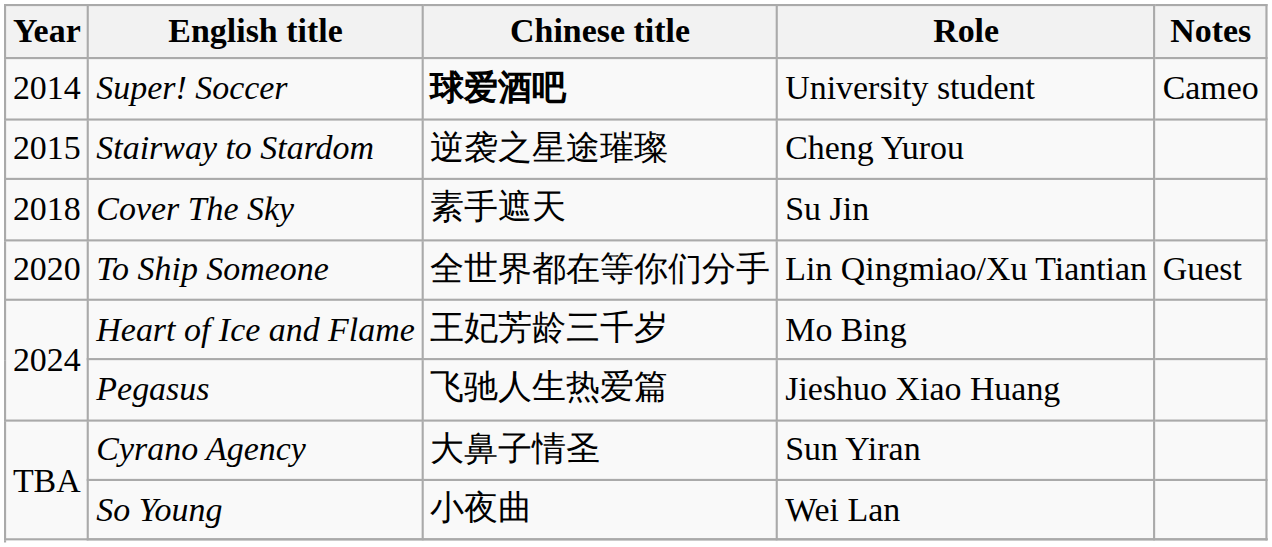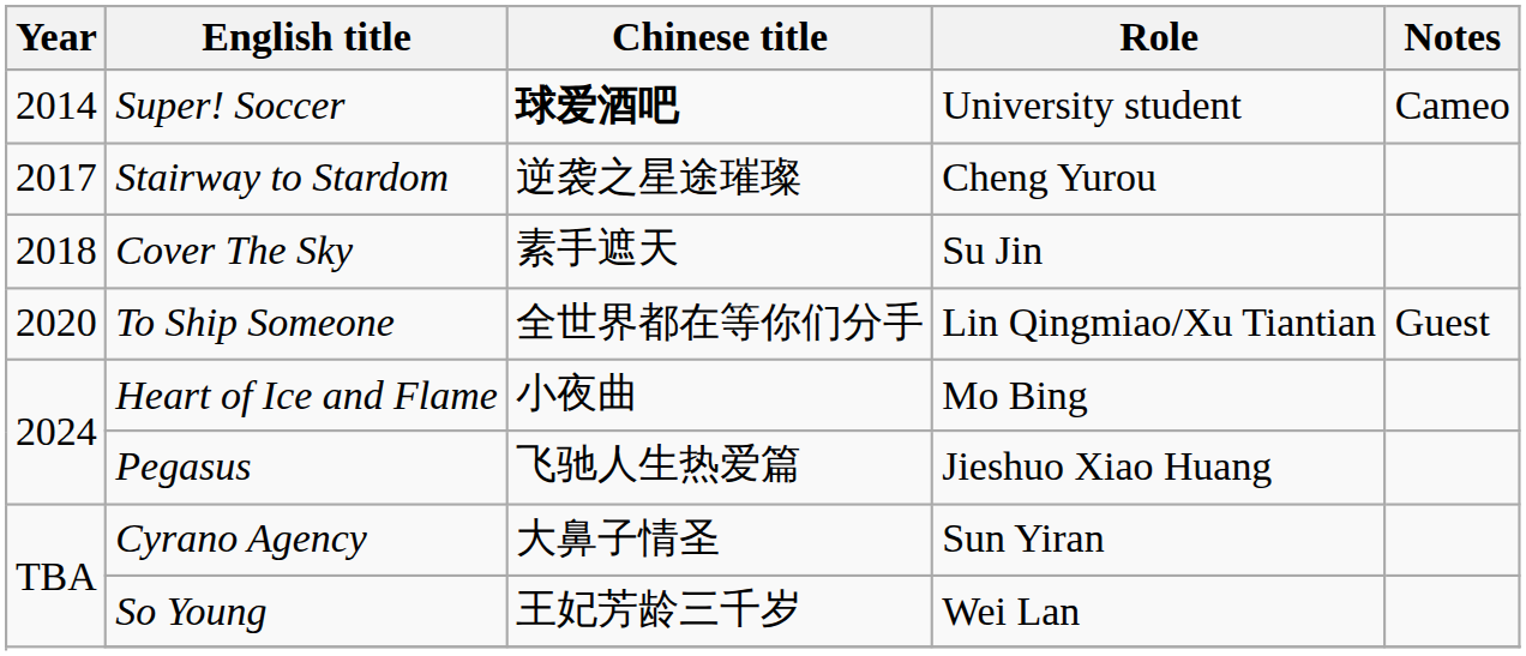Stairway to Stardom | Year: 2015 -> 2017
Heart of Ice and Flame | Chinese title: 王妃芳龄三千岁 -> 小夜曲
So Young | Chinese title: 小夜曲 -> 王妃芳龄三千岁
